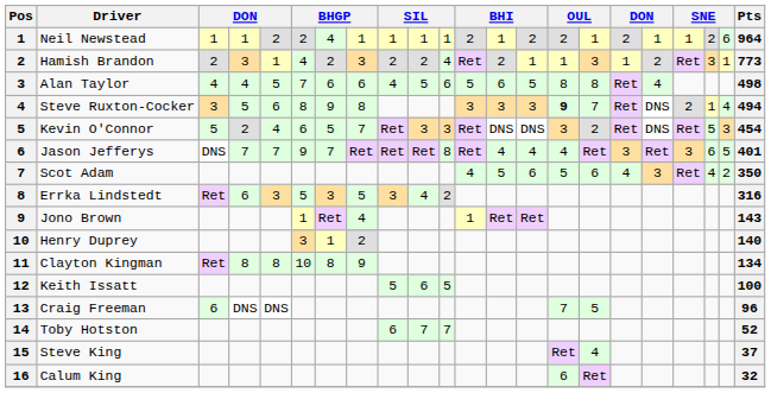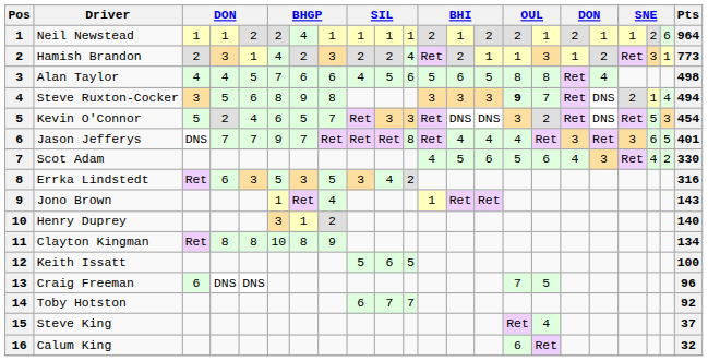Scot Adam | Pts: 350 -> 330
Toby Hotston | Pts: 52 -> 92
